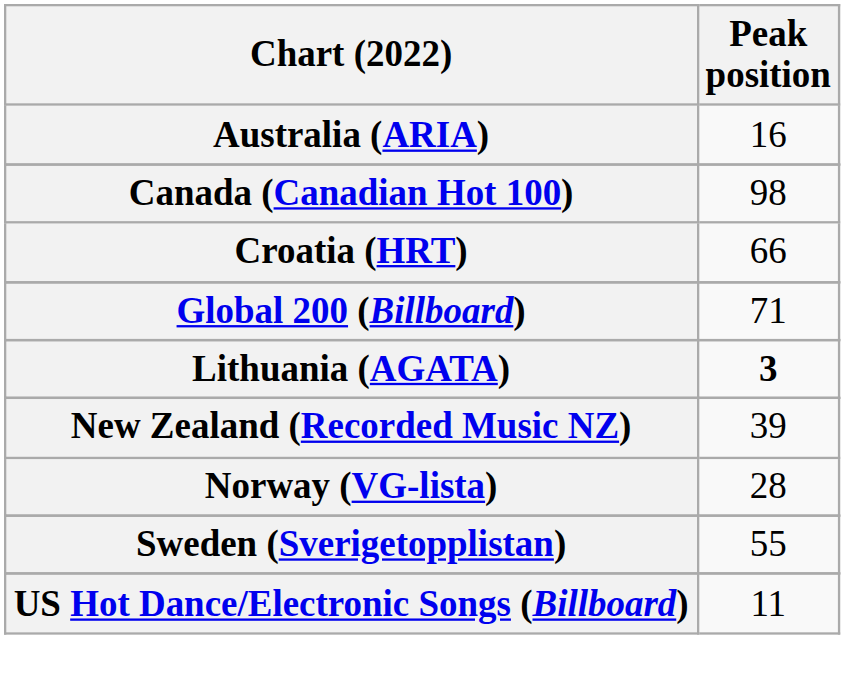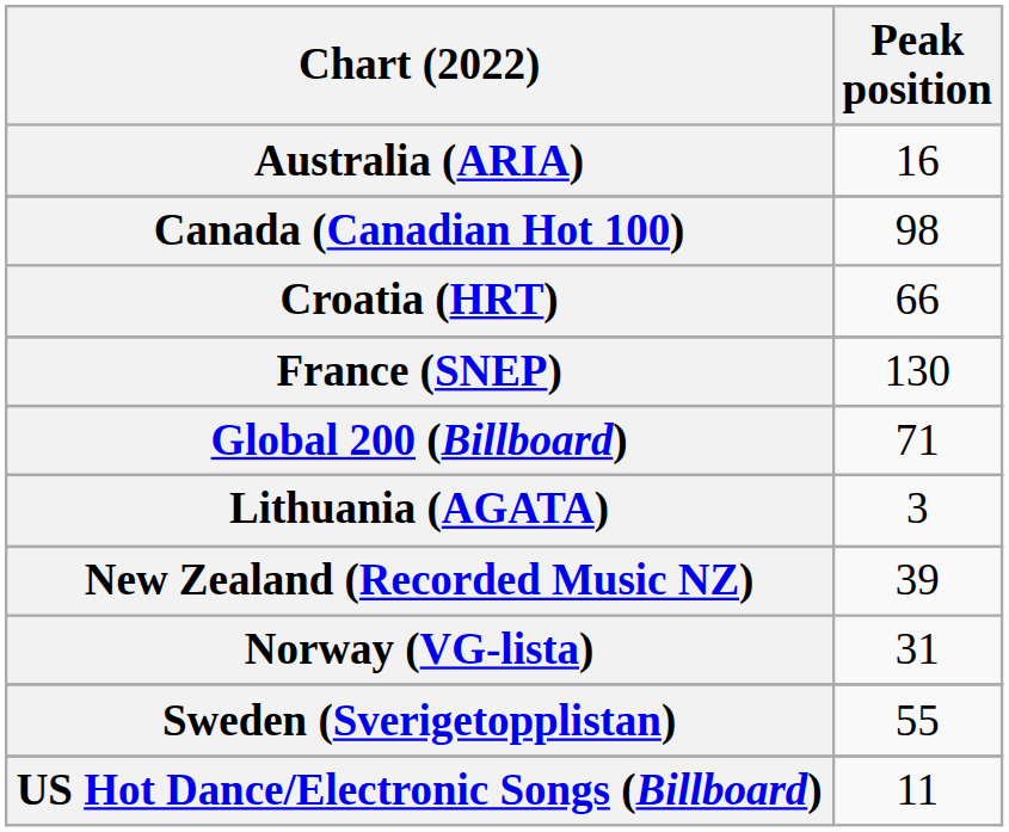+ row: France (SNEP) | 130
Lithuania (AGATA) | Peak position: bold -> normal
Norway (VG-lista) | Peak position: 28 -> 31
